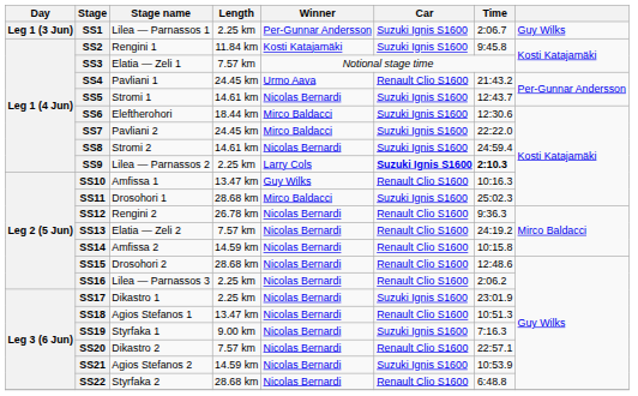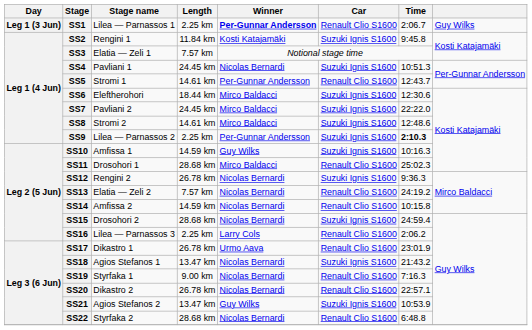SS1 | Winner: normal -> bold
SS1 | Car: Suzuki Ignis S1600 -> Renault Clio S1600
SS4 | Winner: Urmo Aava -> Nicolas Bernardi
SS4 | Car: Renault Clio S1600 -> Suzuki Ignis S1600
SS4 | Time: 21:43.2 -> 10:51.3
SS5 | Winner: Nicolas Bernardi -> Per-Gunnar Andersson
SS5 | Car: Suzuki Ignis S1600 -> Renault Clio S1600
SS8 | Winner: Nicolas Bernardi -> Mirco Baldacci
SS8 | Time: 24:59.4 -> 12:48.6
SS9 | Winner: Larry Cols -> Per-Gunnar Andersson
SS9 | Car: bold -> normal
SS10 | Length: 13.47 km -> 14.59 km
SS10 | Car: Renault Clio S1600 -> Suzuki Ignis S1600
SS11 | Car: Suzuki Ignis S1600 -> Renault Clio S1600
SS12 | Car: Renault Clio S1600 -> Suzuki Ignis S1600
SS15 | Car: Renault Clio S1600 -> Suzuki Ignis S1600
SS15 | Time: 12:48.6 -> 24:59.4
SS16 | Winner: Nicolas Bernardi -> Larry Cols
SS17 | Length: 2.25 km -> 26.78 km
SS17 | Winner: Nicolas Bernardi -> Urmo Aava
SS17 | Car: Suzuki Ignis S1600 -> Renault Clio S1600
SS18 | Car: Renault Clio S1600 -> Suzuki Ignis S1600
SS18 | Time: 10:51.3 -> 21:43.2
SS19 | Car: Suzuki Ignis S1600 -> Renault Clio S1600
SS20 | Length: 7.57 km -> 26.78 km
SS21 | Length: 14.59 km -> 13.47 km
SS21 | Winner: Nicolas Bernardi -> Guy Wilks
